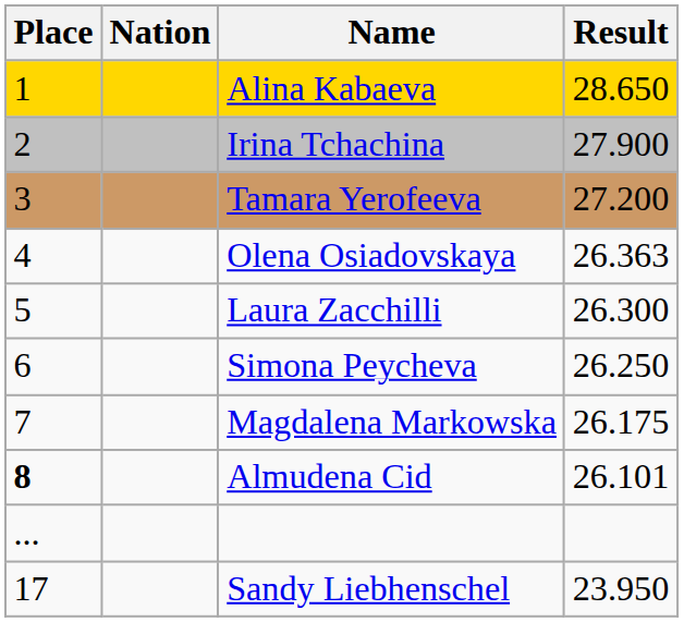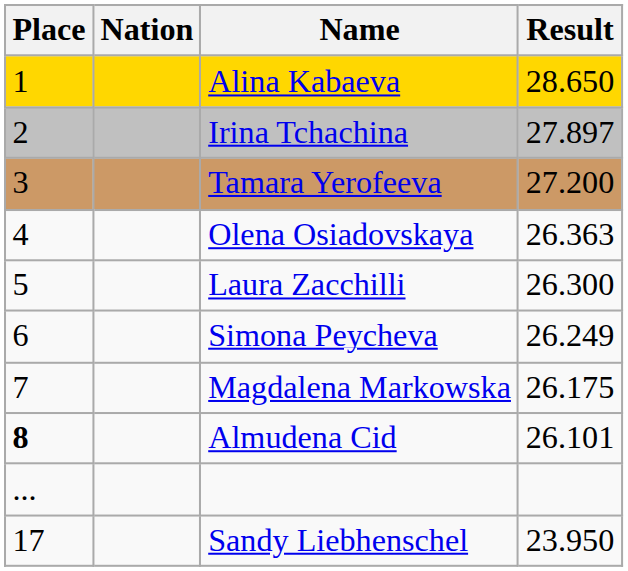Irina Tchachina | Result: 27.900 -> 27.897
Simona Peycheva | Result: 26.250 -> 26.249
